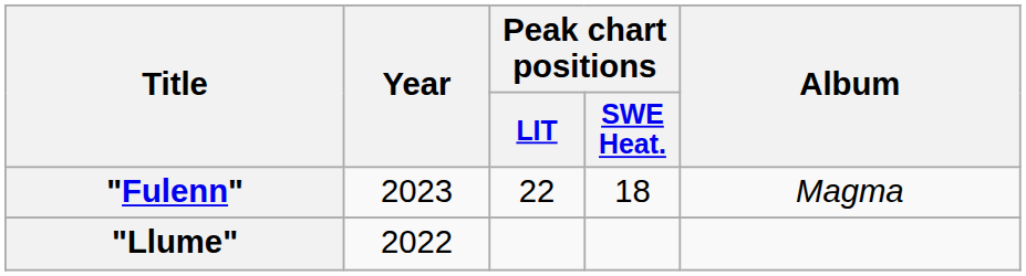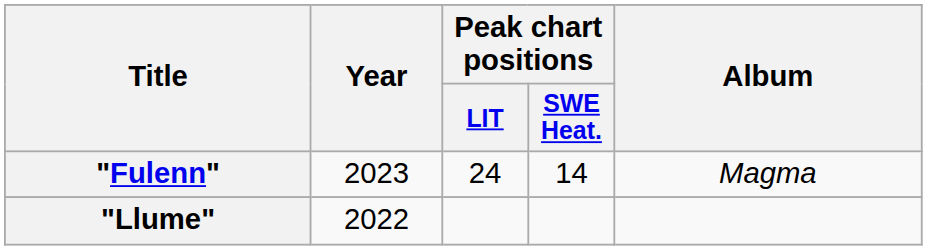"Fulenn" | Peak chart positions / LIT: 22 -> 24
"Fulenn" | Peak chart positions / SWE Heat.: 18 -> 14
